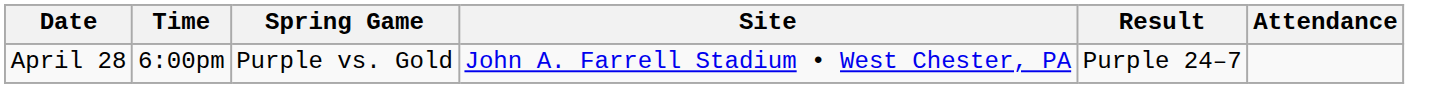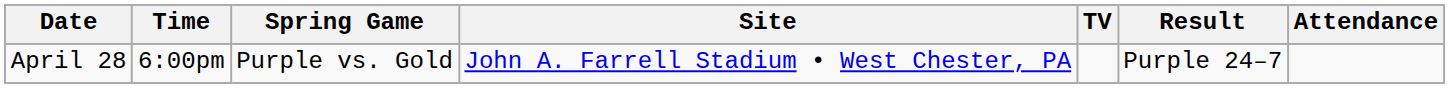+ column: TV
